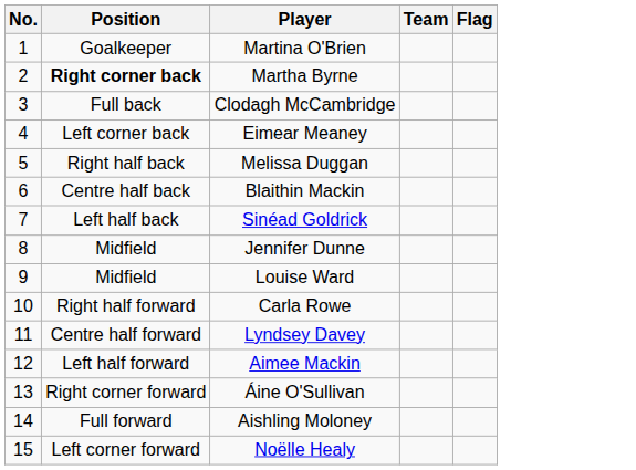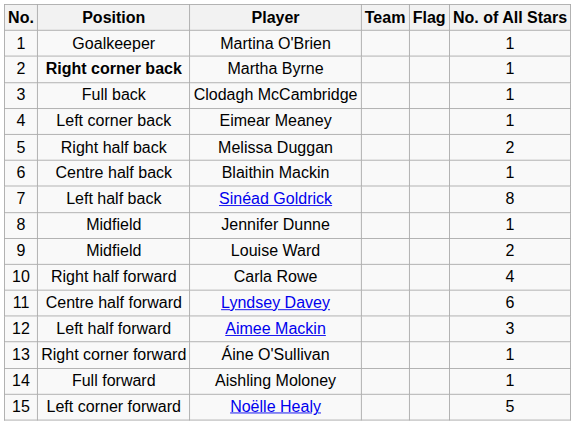+ column: No. of All Stars | 1 | 1 | 1 | 1 | 2 | 1 | 8 | 1 | 2 | 4 | 6 | 3 | 1 | 1 | 5
